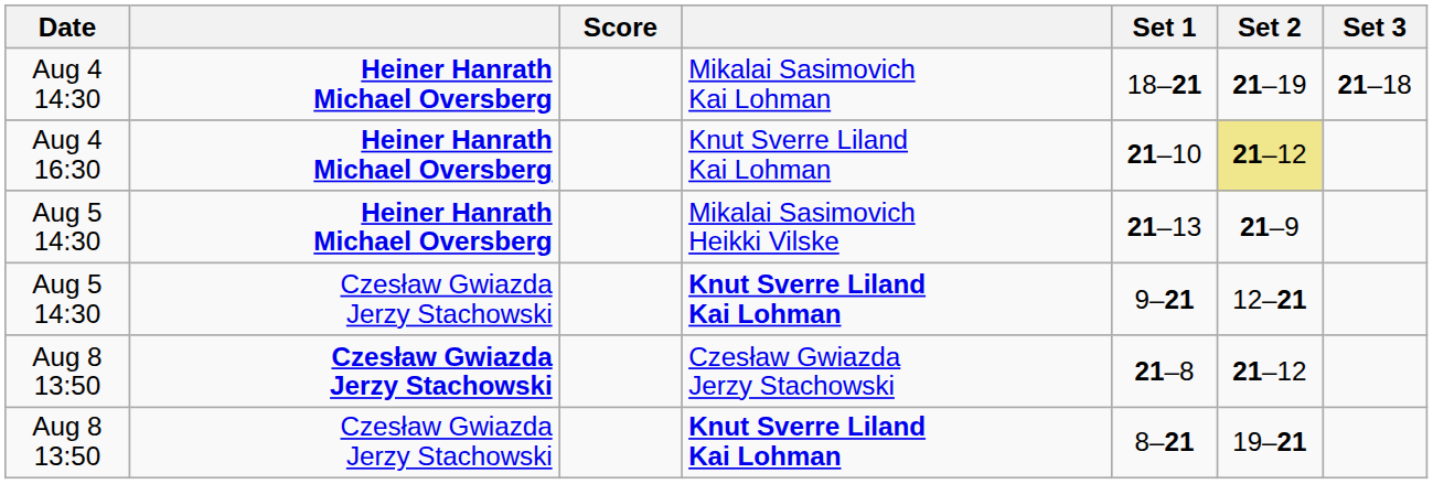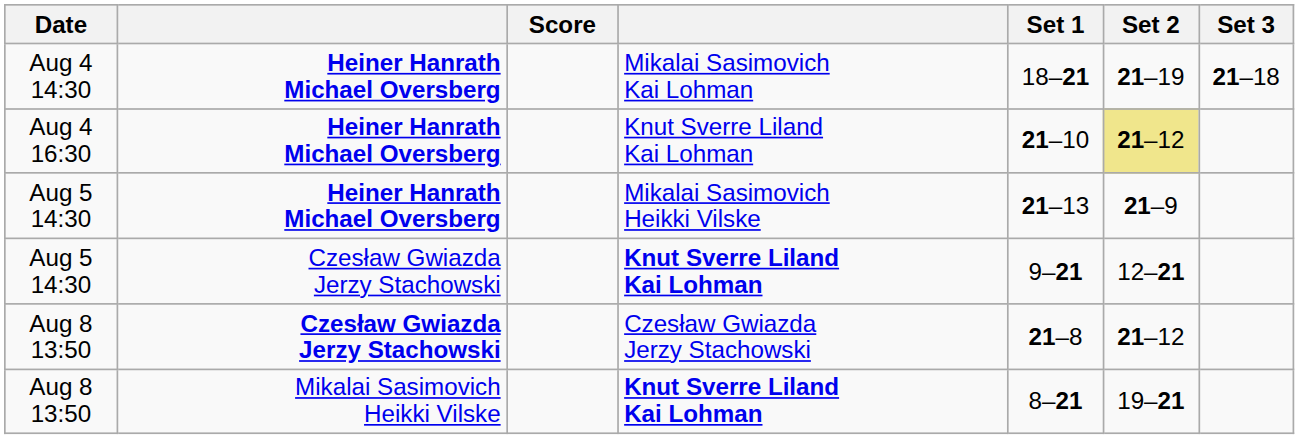Aug 8 13:50 / Knut Sverre Liland Kai Lohman | column 2: Czesław Gwiazda Jerzy Stachowski -> Mikalai Sasimovich Heikki Vilske
